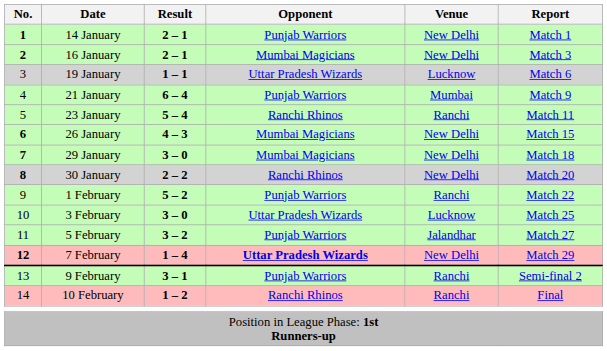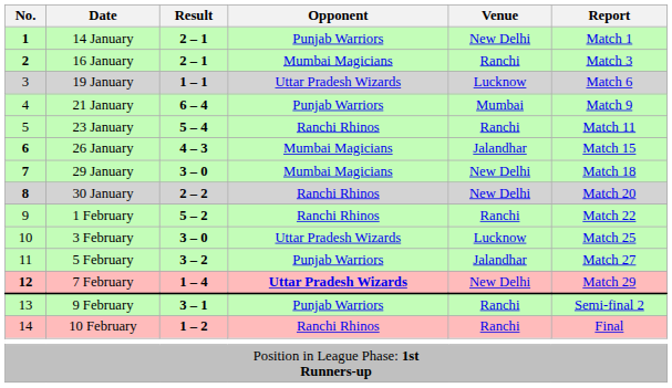16 January | Venue: New Delhi -> Ranchi
26 January | Venue: New Delhi -> Jalandhar
1 February | Opponent: Punjab Warriors -> Ranchi Rhinos
